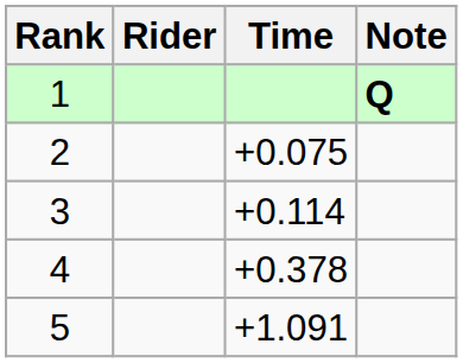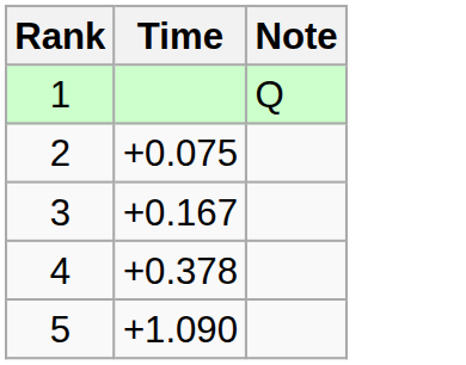- column: Rider
1 | Note: bold -> normal
3 | Time: +0.114 -> +0.167
5 | Time: +1.091 -> +1.090
